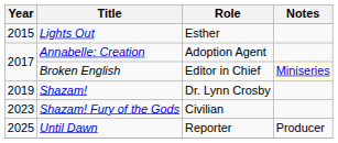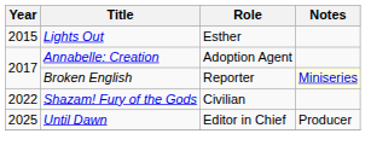Broken English | Role: Editor in Chief -> Reporter
- row: 2019 | Shazam! | Dr. Lynn Crosby
Shazam! Fury of the Gods | Year: 2023 -> 2022
Until Dawn | Role: Reporter -> Editor in Chief
